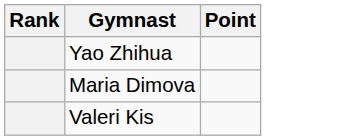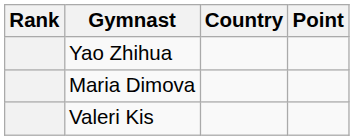+ column: Country
